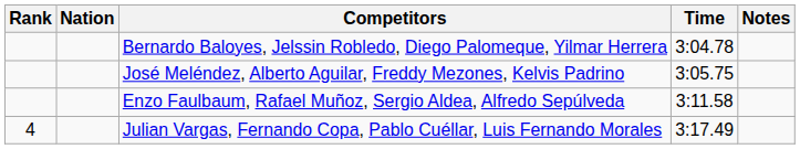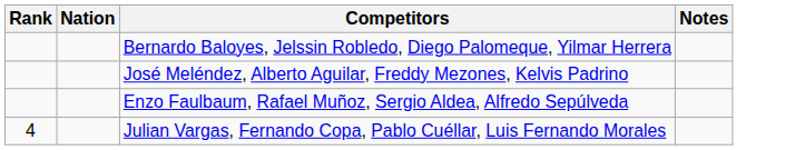- column: Time | 3:04.78 | 3:05.75 | 3:11.58 | 3:17.49
